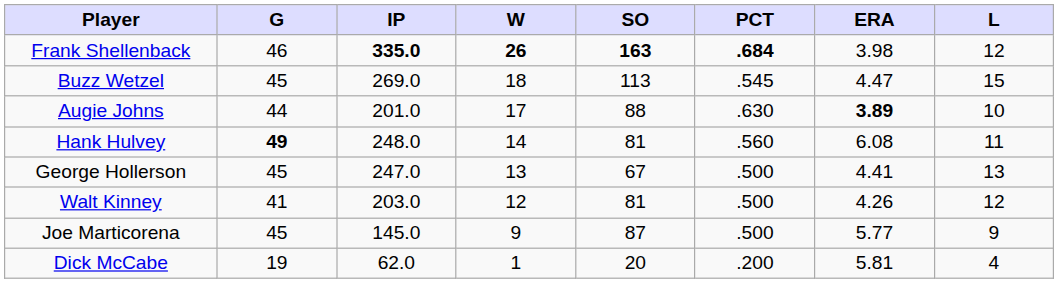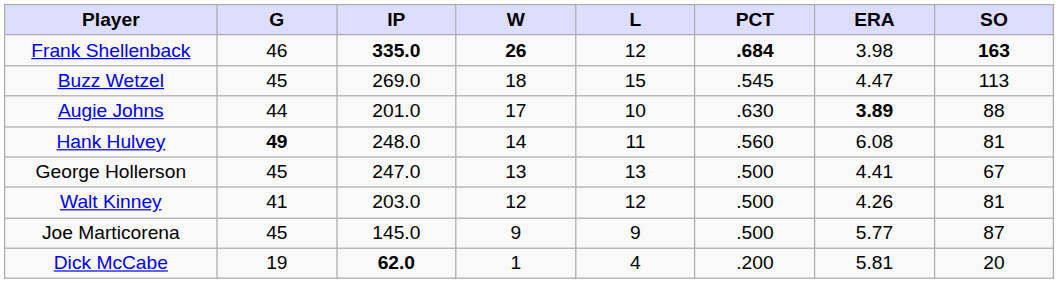columns swapped: L <-> SO
Dick McCabe | IP: normal -> bold
